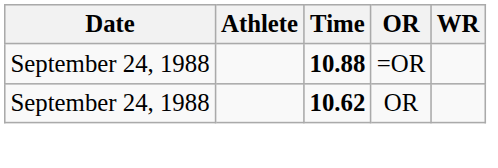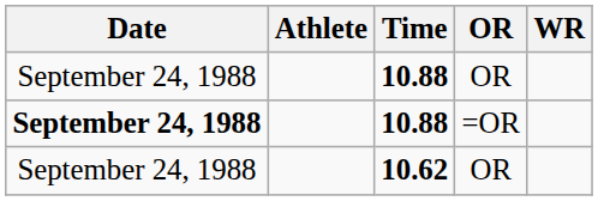+ row: September 24, 1988 | 10.88 | OR
10.88 / =OR | Date: normal -> bold
